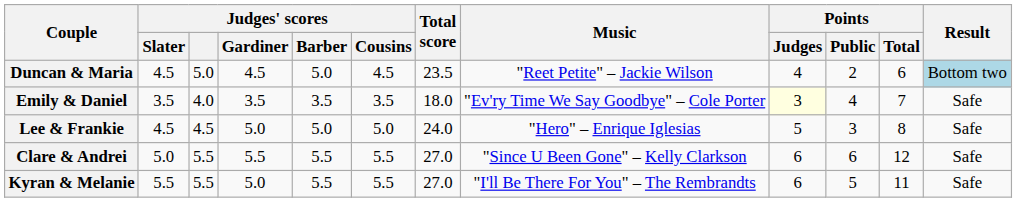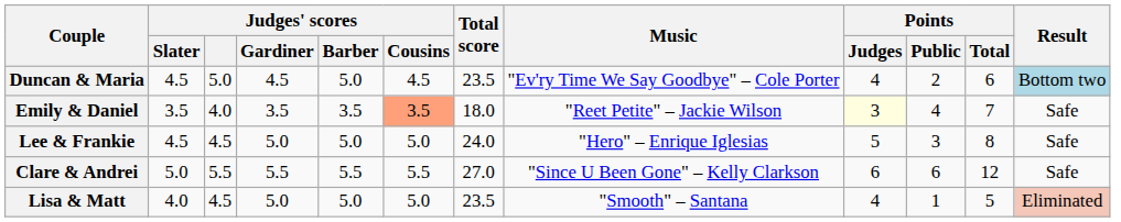Duncan & Maria | Music: "Reet Petite" – Jackie Wilson -> "Ev'ry Time We Say Goodbye" – Cole Porter
Emily & Daniel | Judges' scores / Cousins: no background -> lightsalmon background
Emily & Daniel | Music: "Ev'ry Time We Say Goodbye" – Cole Porter -> "Reet Petite" – Jackie Wilson
- row: Kyran & Melanie | 5.5 | 5.5 | 5.0 | 5.5 | 5.5 | 27.0 | "I'll Be There For You" – The Rembrandts | 6 | 5 | 11 | Safe
+ row: Lisa & Matt | 4.0 | 4.5 | 5.0 | 5.0 | 5.0 | 23.5 | "Smooth" – Santana | 4 | 1 | 5 | Eliminated
